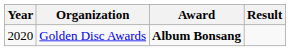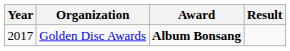Golden Disc Awards | Year: 2020 -> 2017
